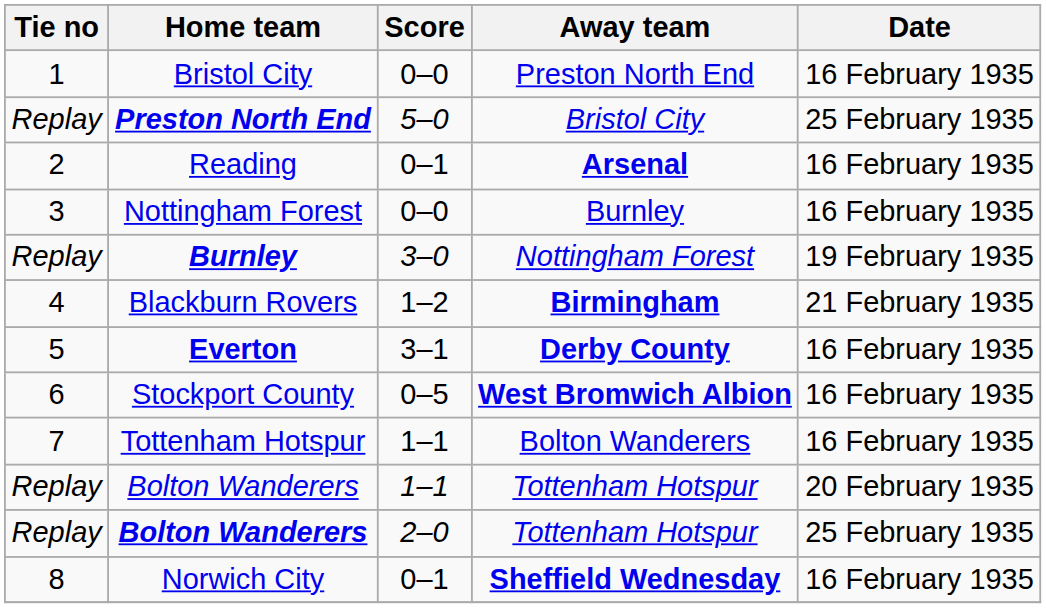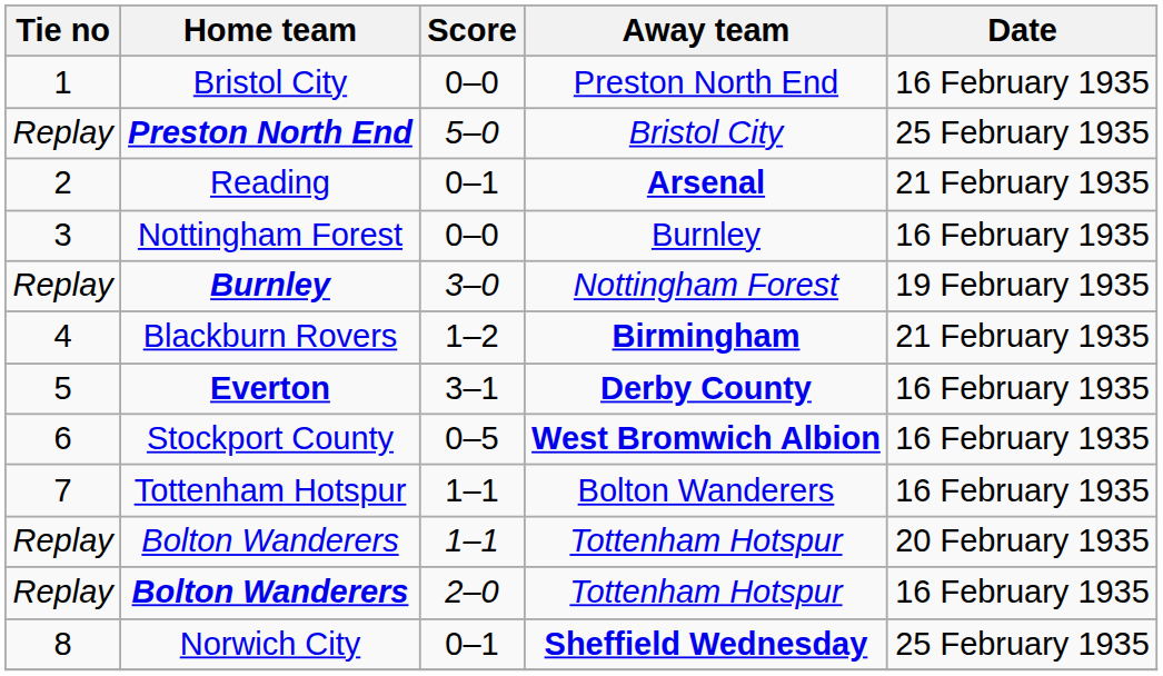Reading | Date: 16 February 1935 -> 21 February 1935
Bolton Wanderers / 2–0 | Date: 25 February 1935 -> 16 February 1935
Norwich City | Date: 16 February 1935 -> 25 February 1935
